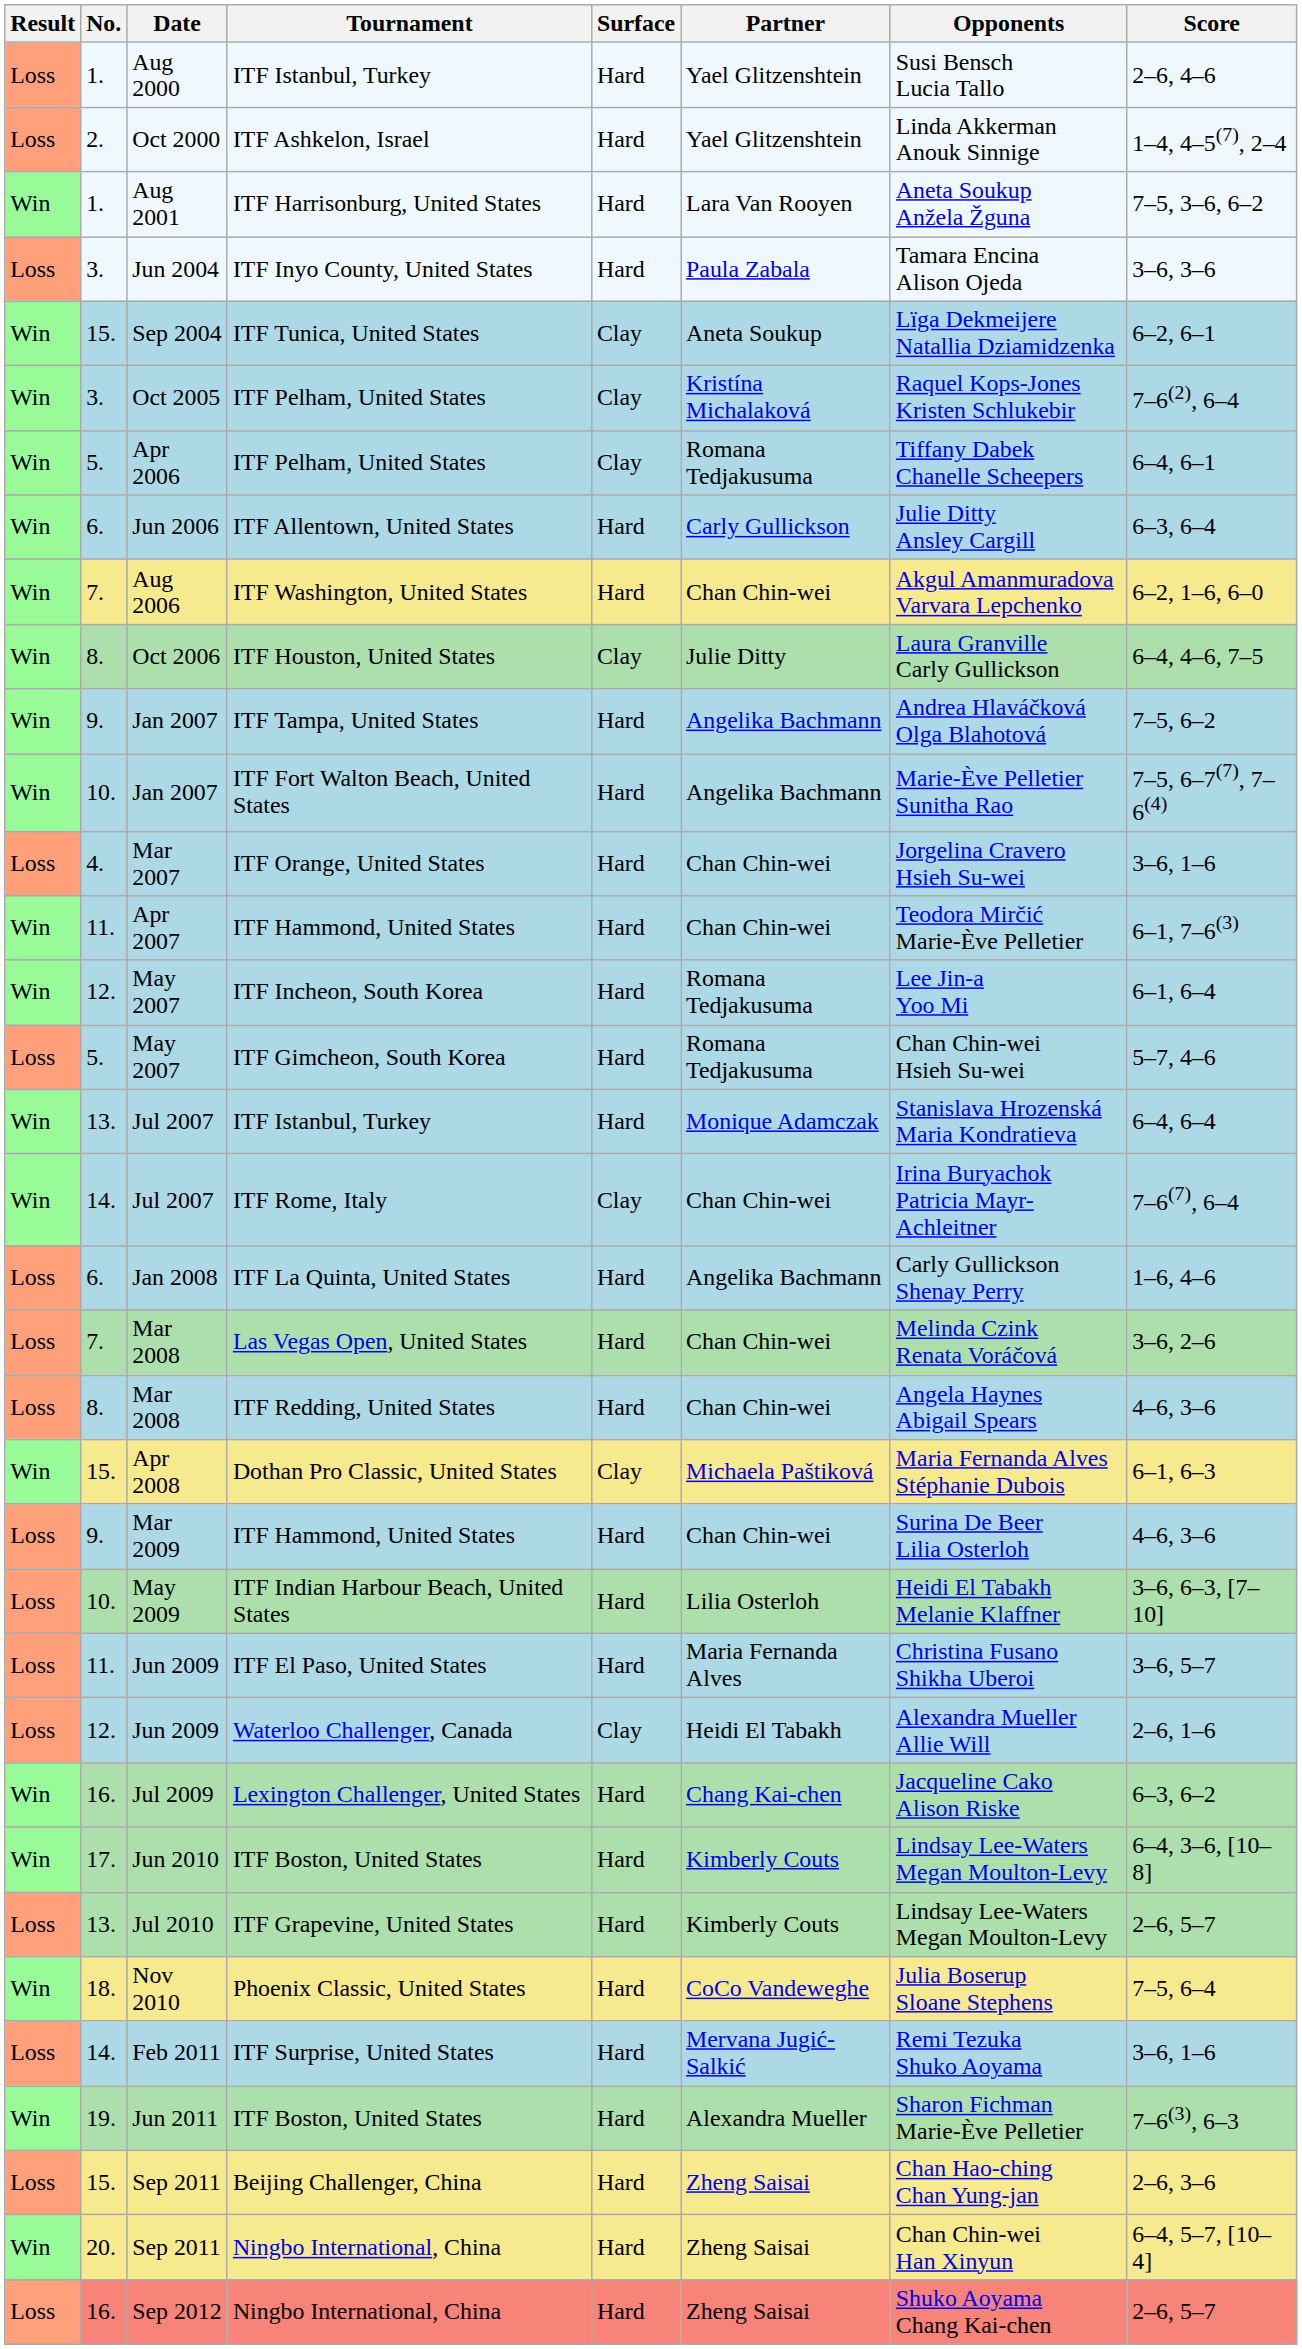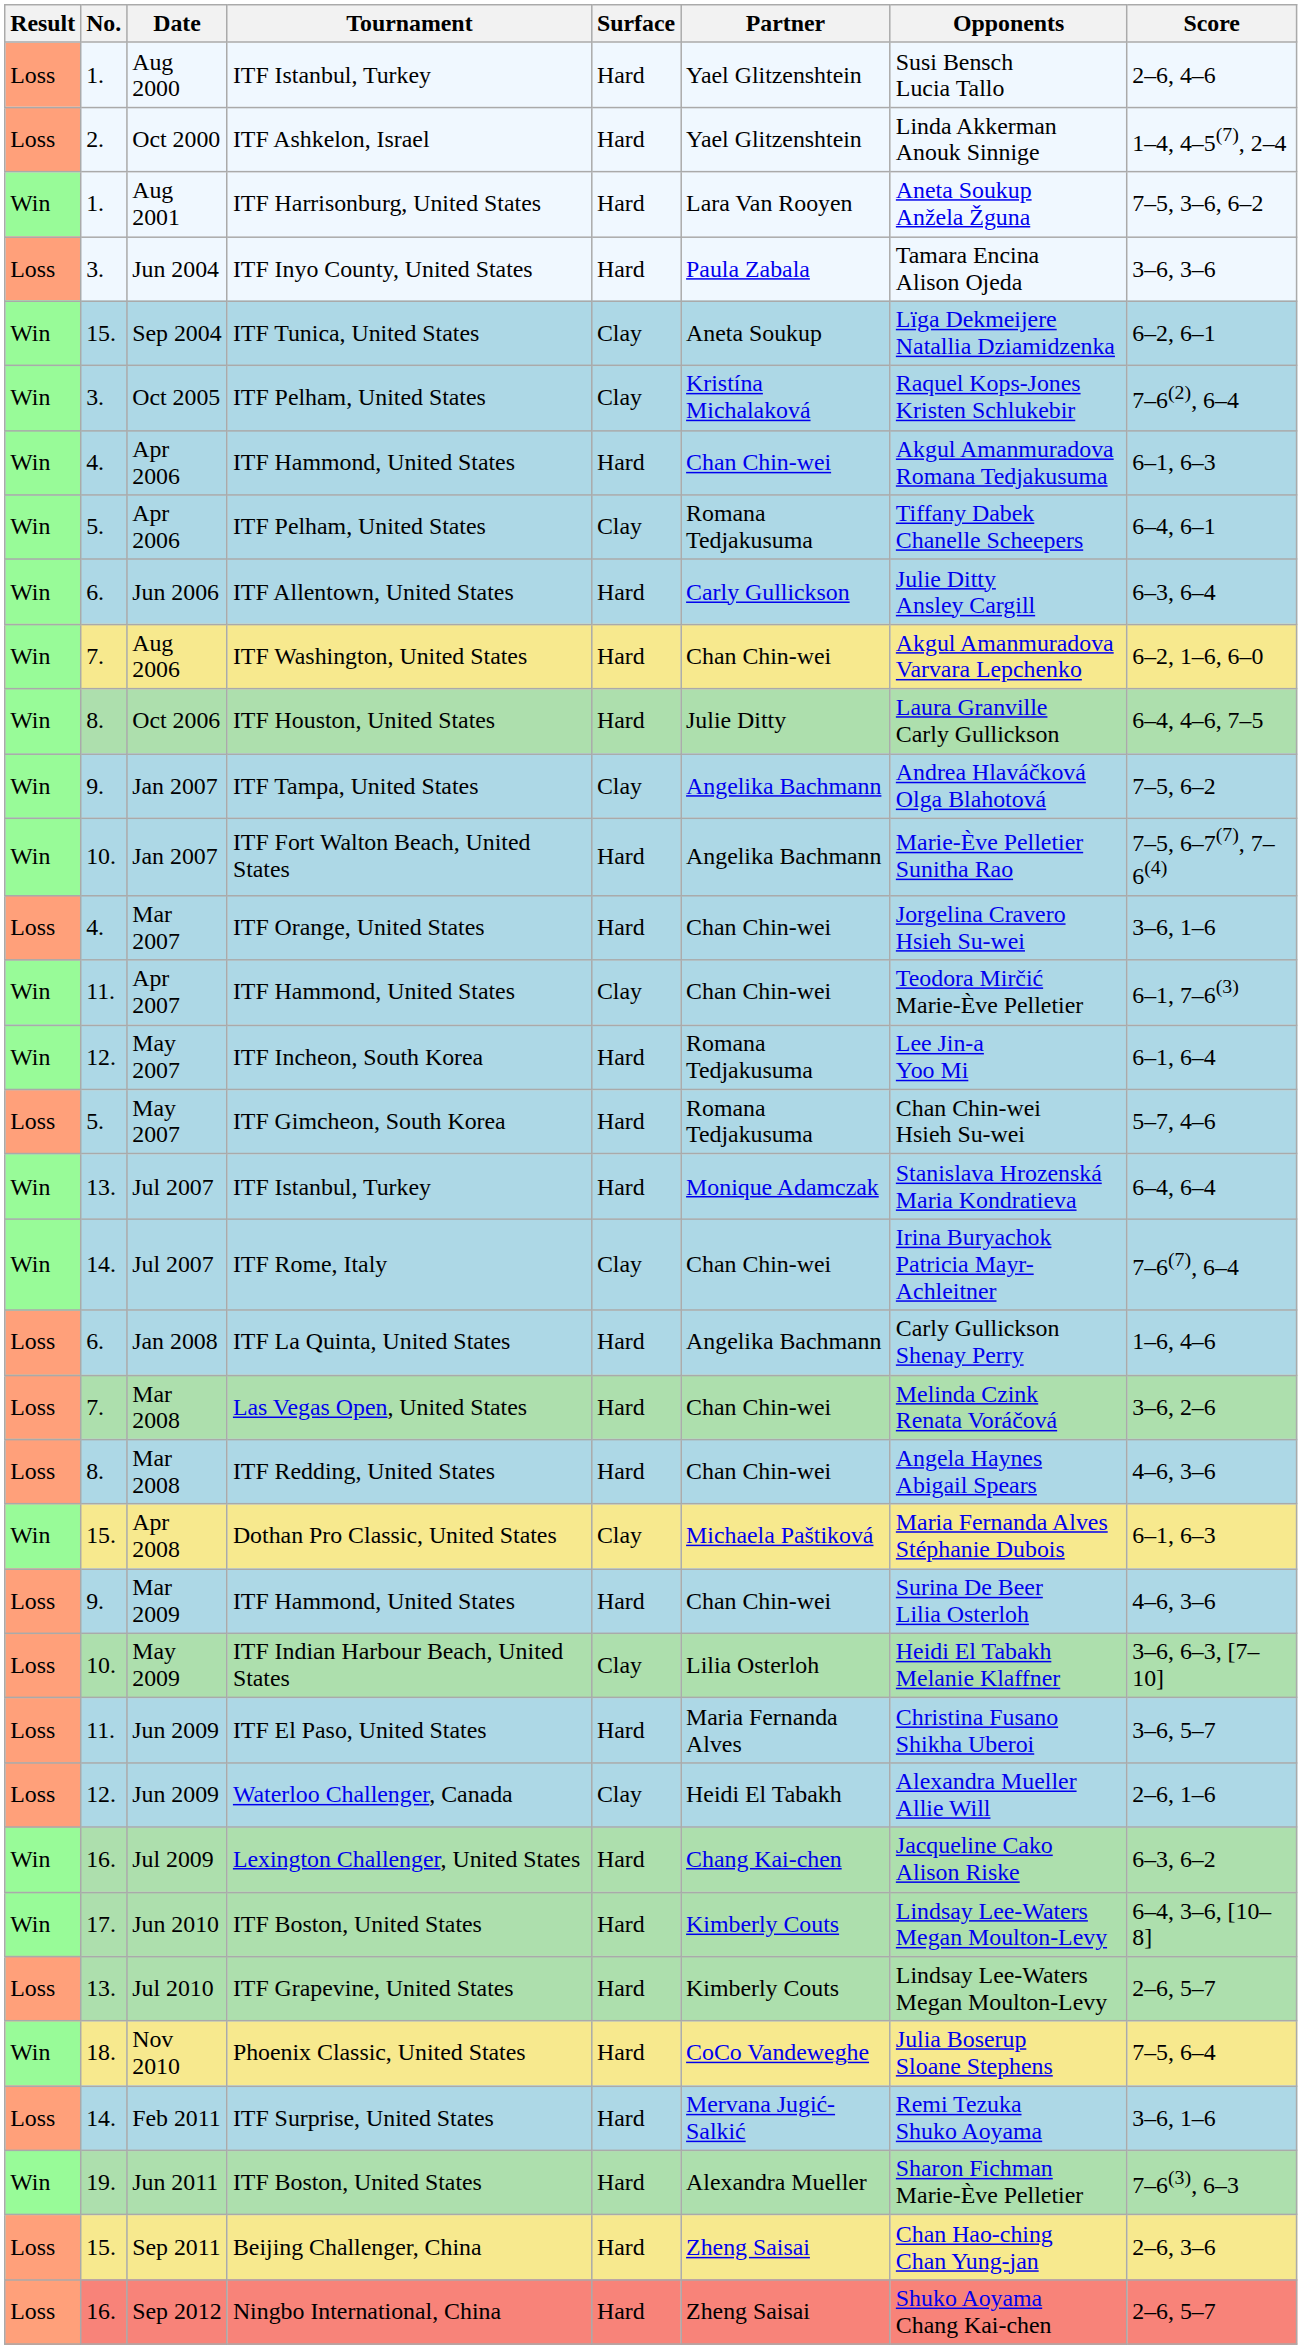+ row: Win | 4. | Apr 2006 | ITF Hammond, United States | Hard | Chan Chin-wei | Akgul Amanmuradova Romana Tedjakusuma | 6–1, 6–3
ITF Houston, United States | Surface: Clay -> Hard
ITF Tampa, United States | Surface: Hard -> Clay
Apr 2007 / ITF Hammond, United States | Surface: Hard -> Clay
ITF Indian Harbour Beach, United States | Surface: Hard -> Clay
- row: Win | 20. | Sep 2011 | Ningbo International, China | Hard | Zheng Saisai | Chan Chin-wei Han Xinyun | 6–4, 5–7, [10–4]
